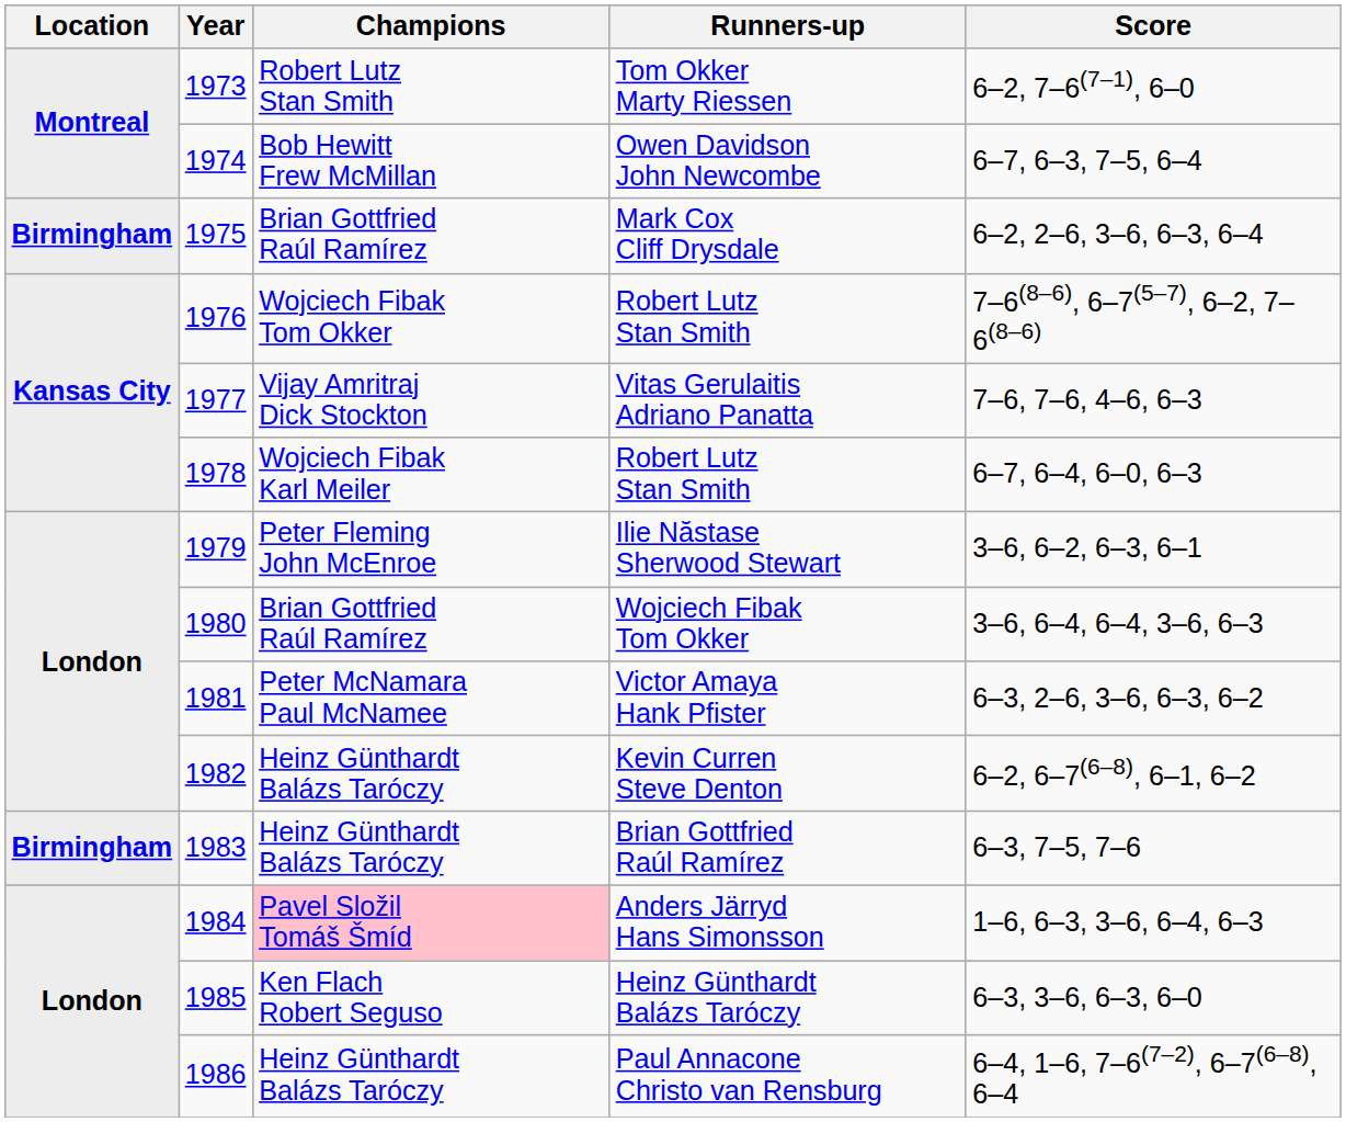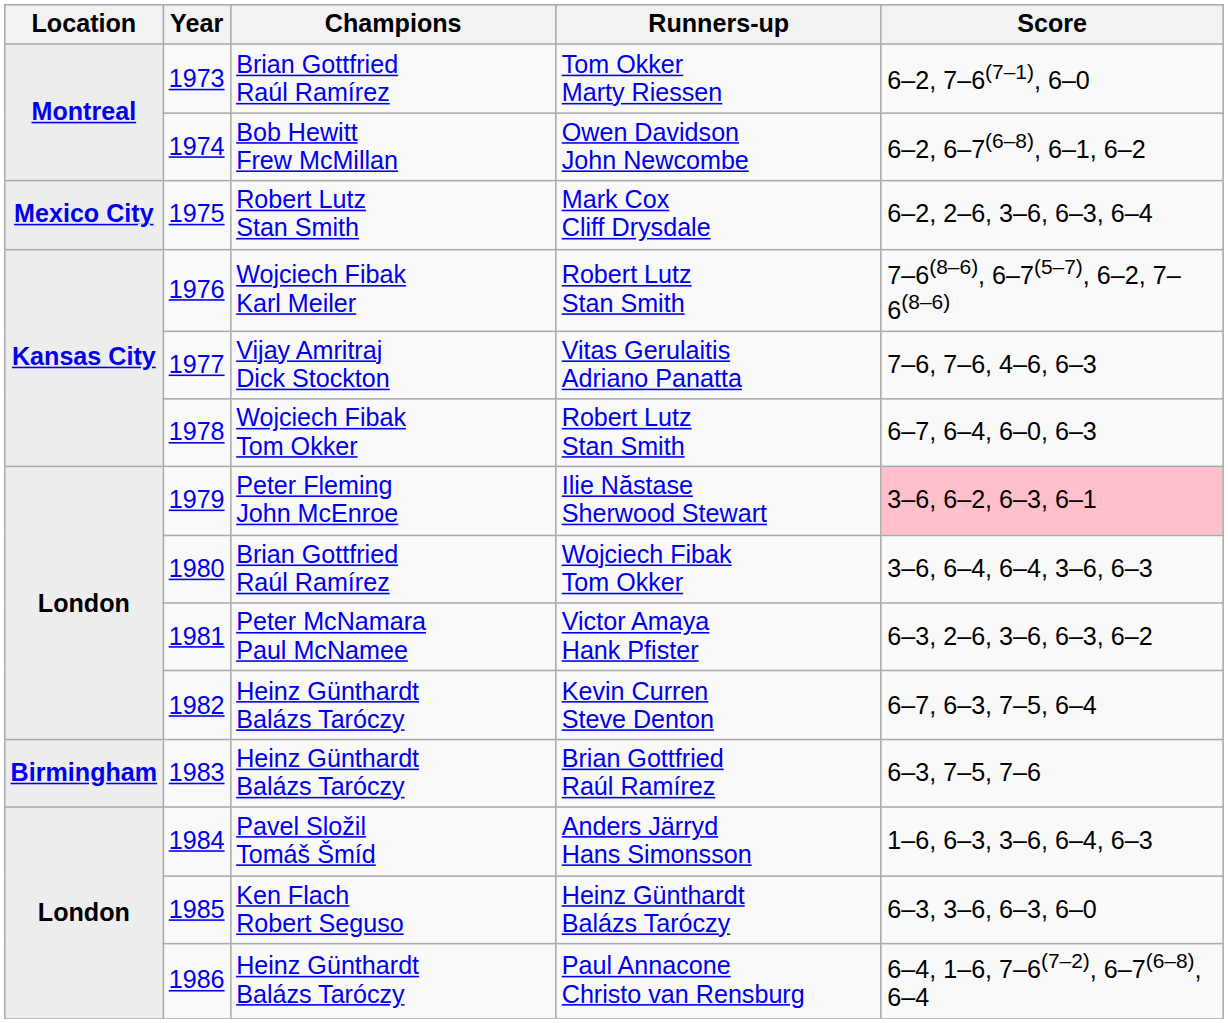Tom Okker Marty Riessen | Champions: Robert Lutz Stan Smith -> Brian Gottfried Raúl Ramírez
Owen Davidson John Newcombe | Score: 6–7, 6–3, 7–5, 6–4 -> 6–2, 6–7(6–8), 6–1, 6–2
Mark Cox Cliff Drysdale | Location: Birmingham -> Mexico City
Mark Cox Cliff Drysdale | Champions: Brian Gottfried Raúl Ramírez -> Robert Lutz Stan Smith
1976 / Robert Lutz Stan Smith | Champions: Wojciech Fibak Tom Okker -> Wojciech Fibak Karl Meiler
1978 / Robert Lutz Stan Smith | Champions: Wojciech Fibak Karl Meiler -> Wojciech Fibak Tom Okker
Ilie Năstase Sherwood Stewart | Score: no background -> pink background
Kevin Curren Steve Denton | Score: 6–2, 6–7(6–8), 6–1, 6–2 -> 6–7, 6–3, 7–5, 6–4
Anders Järryd Hans Simonsson | Champions: pink background -> no background
